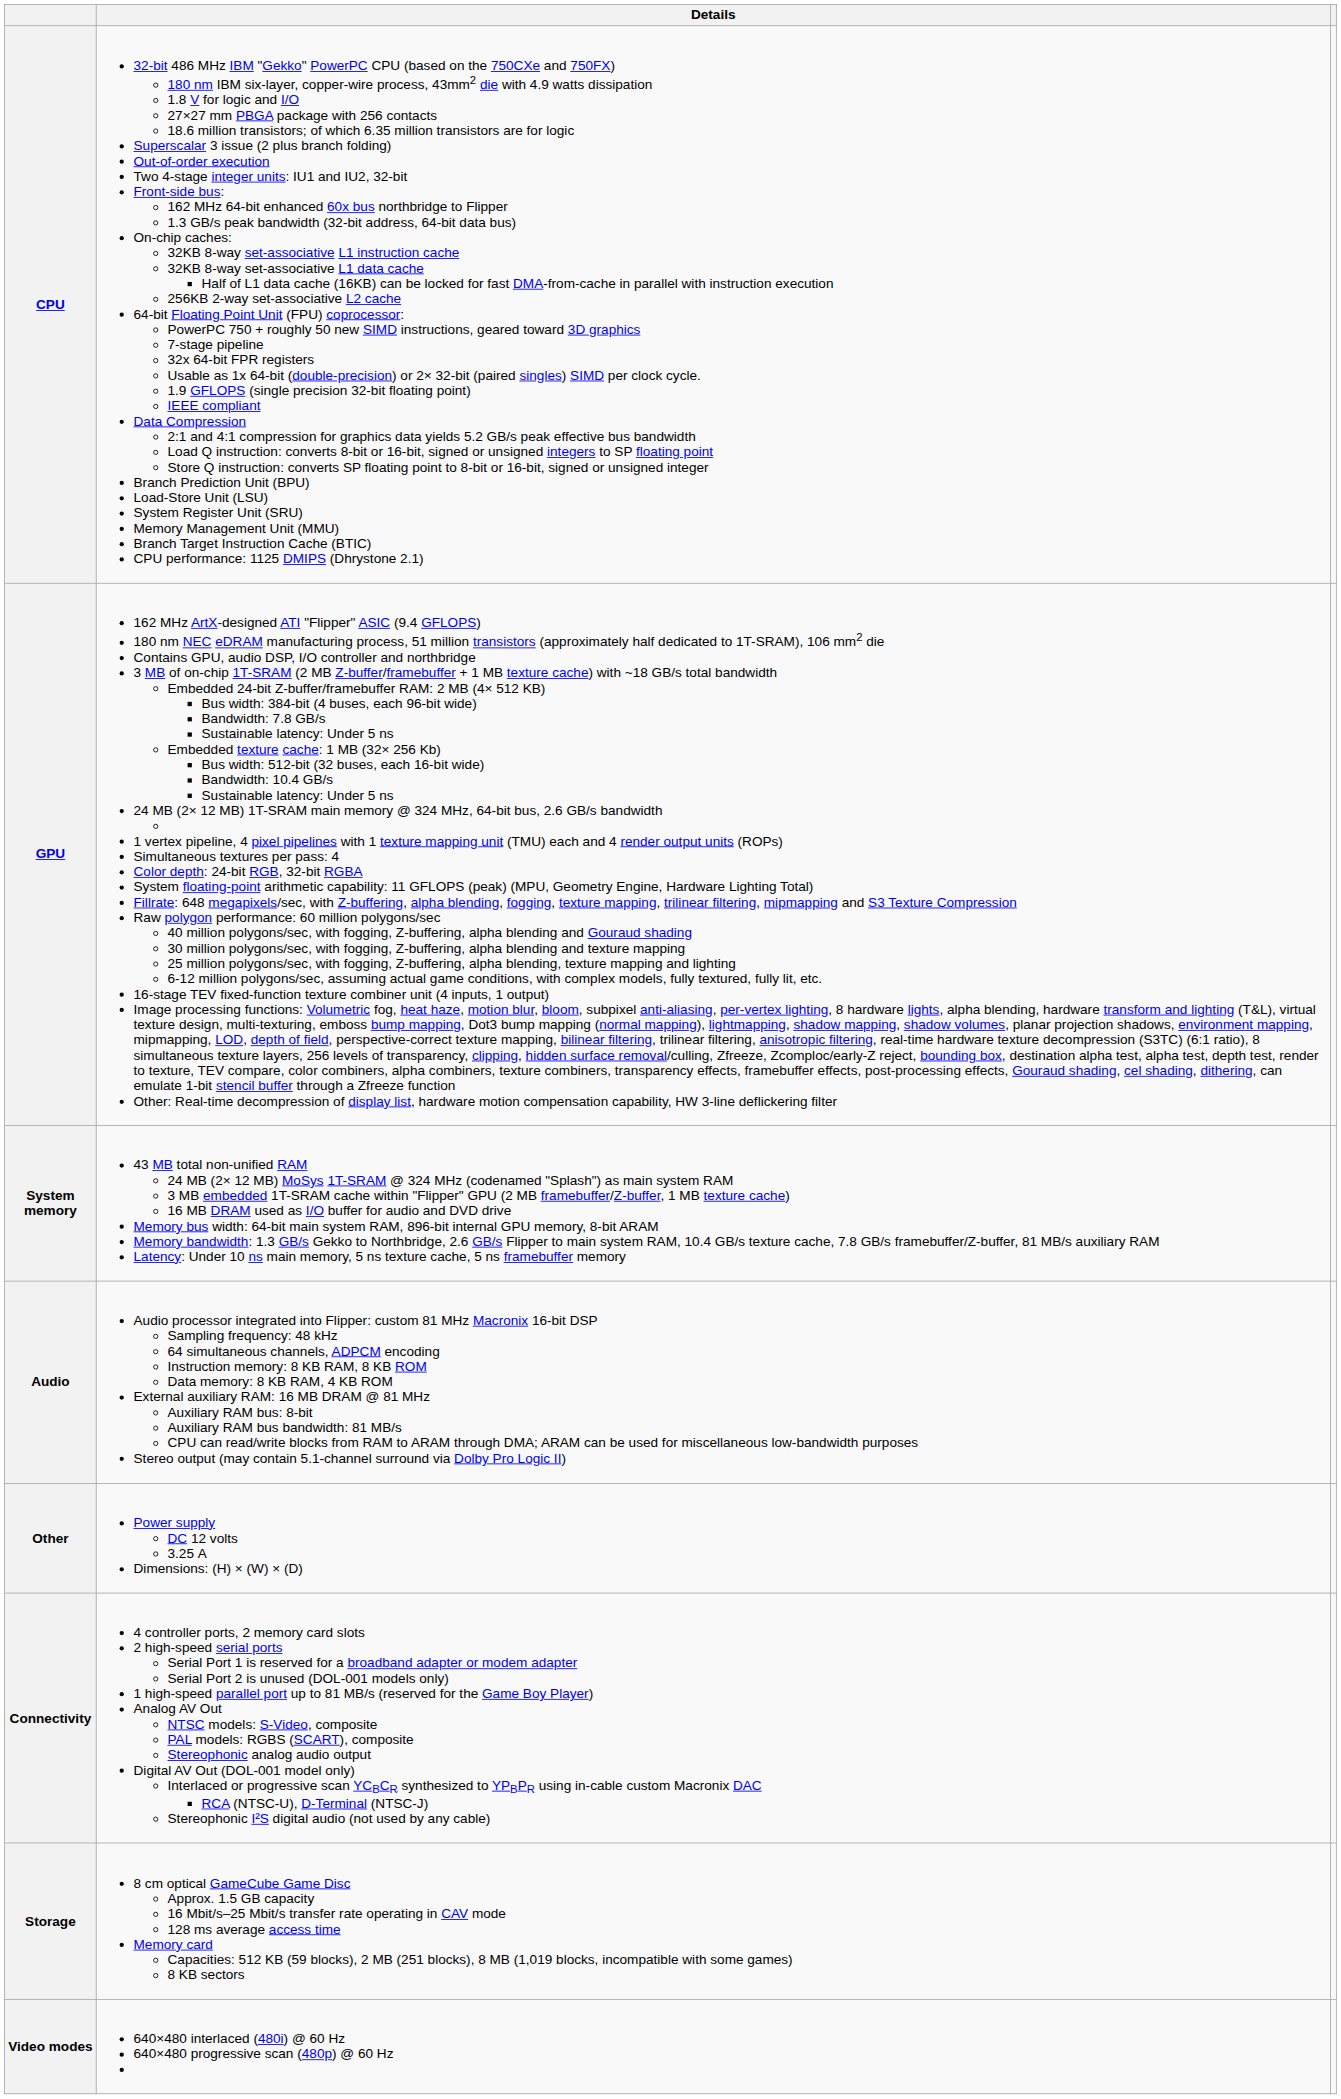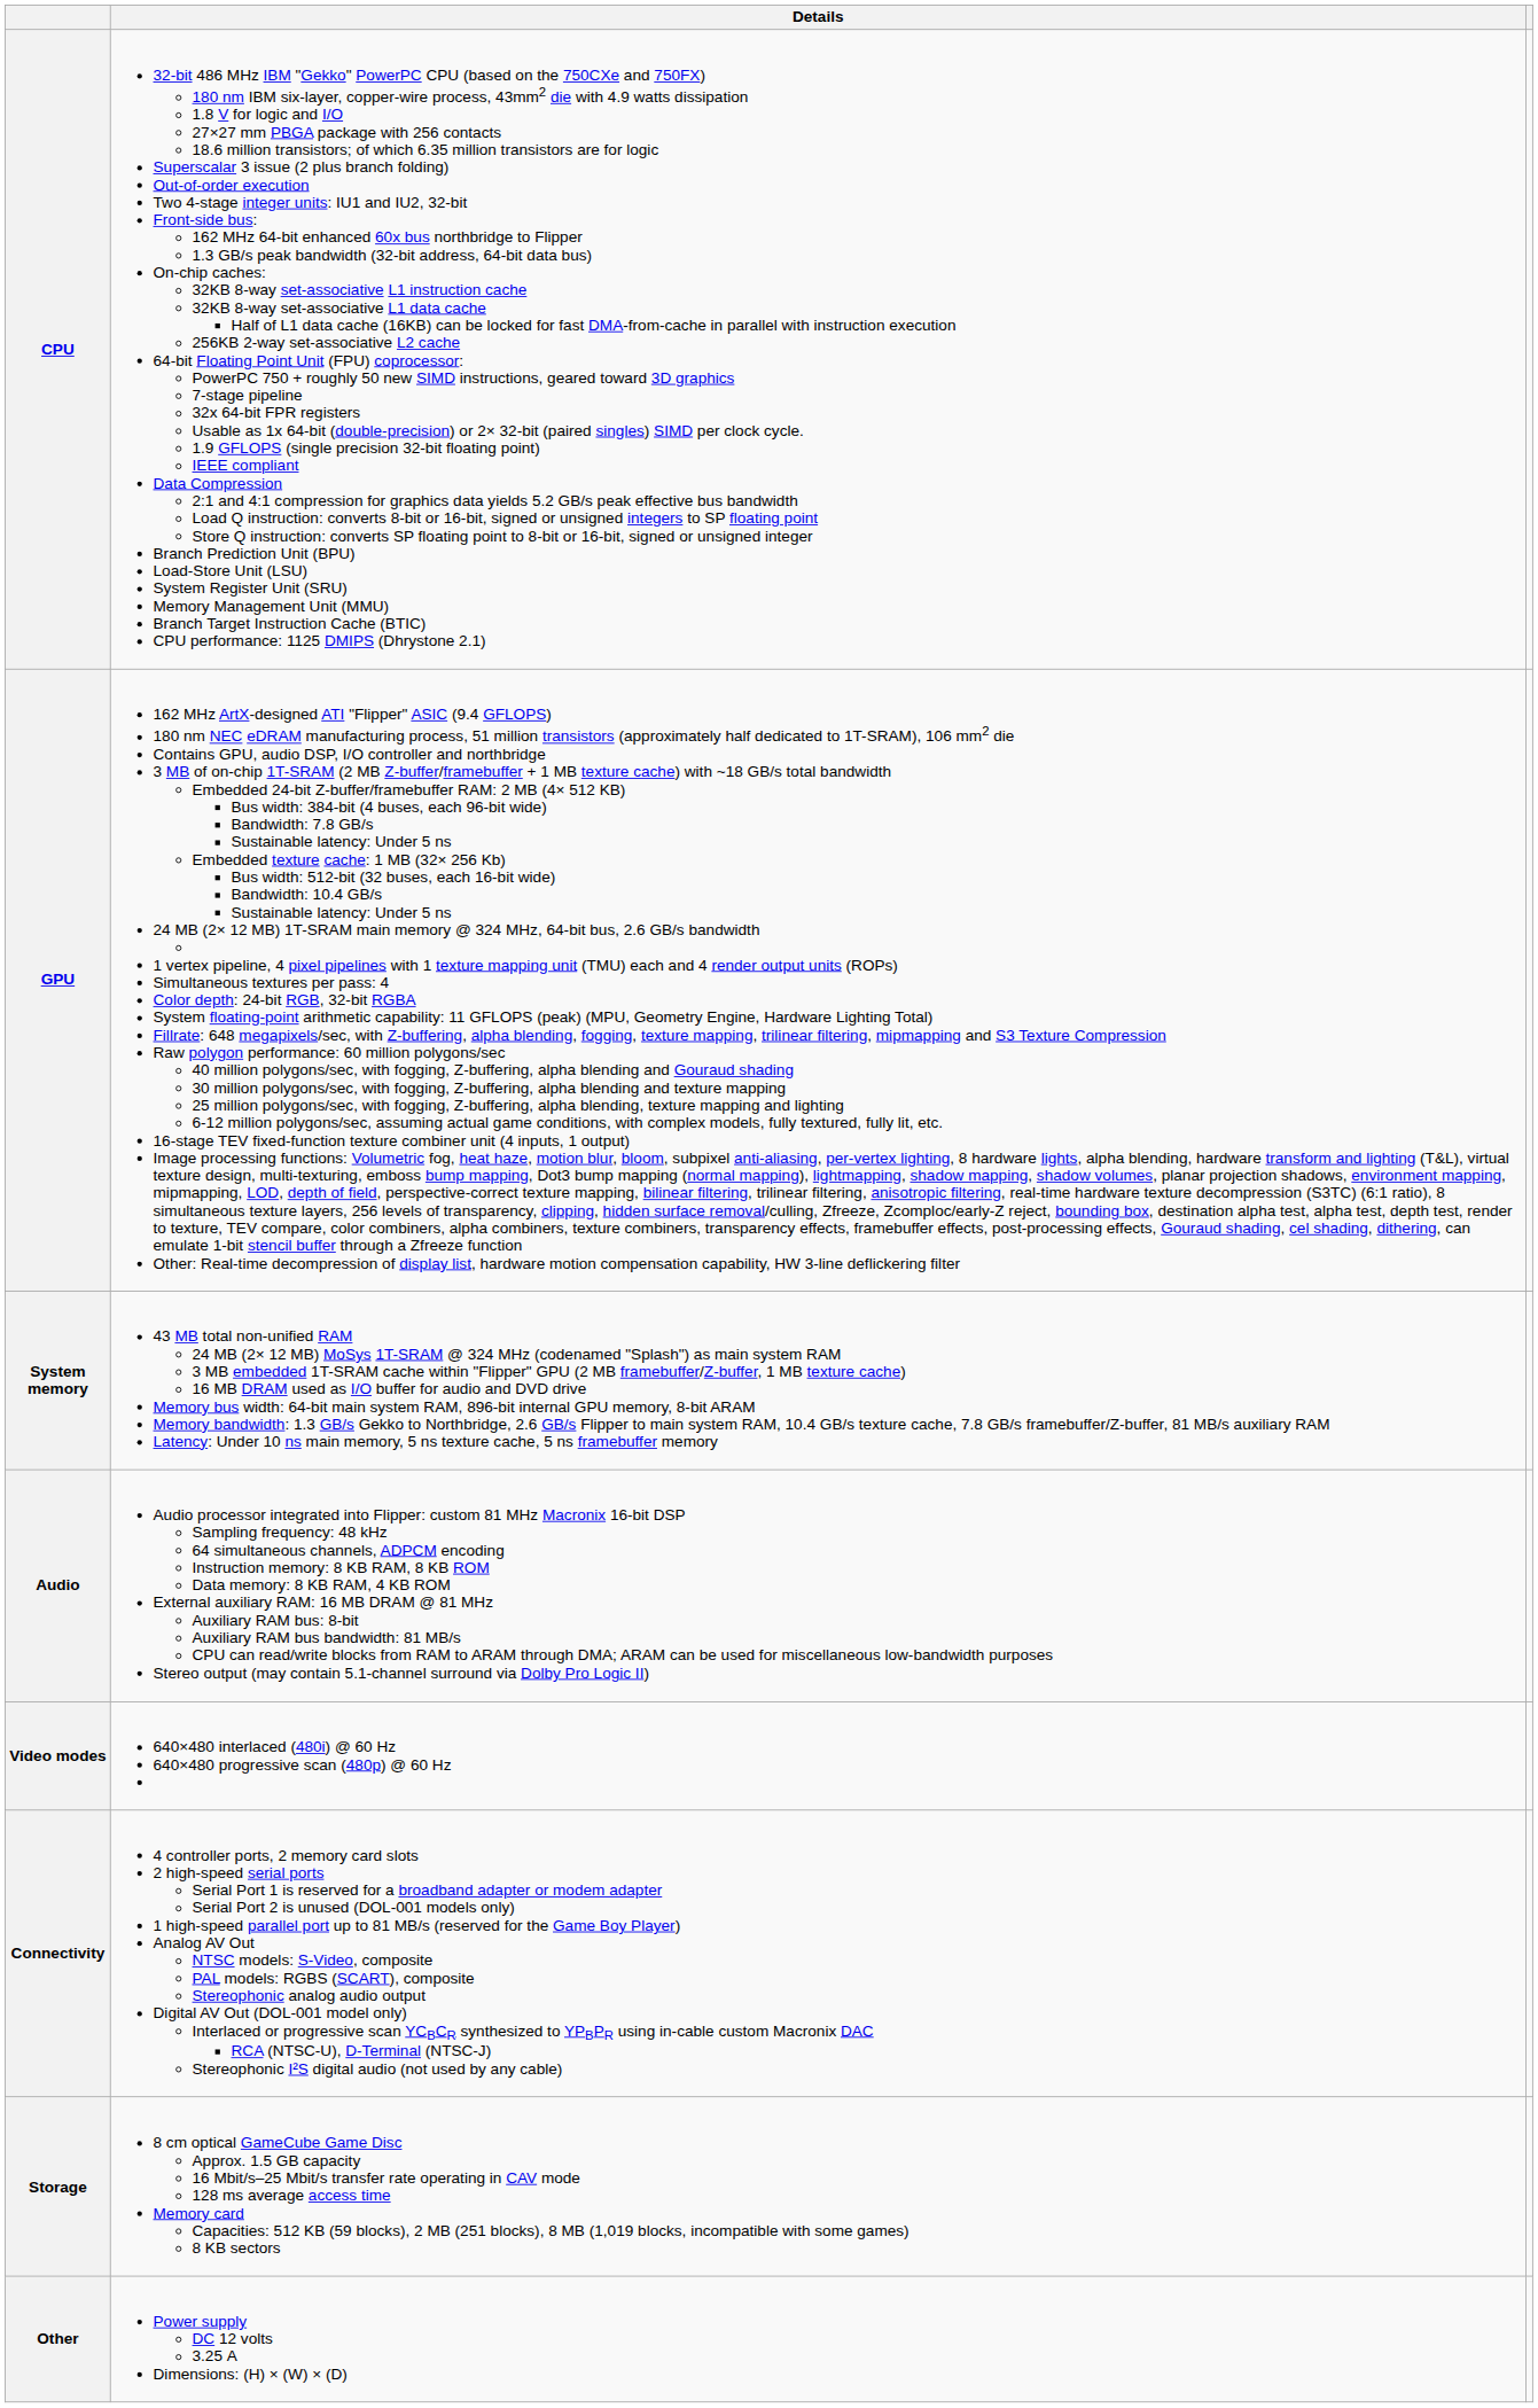rows swapped: Video modes <-> Other
